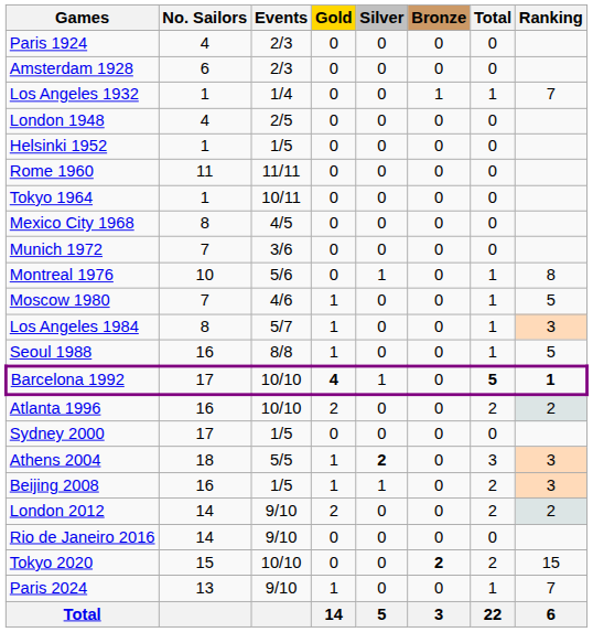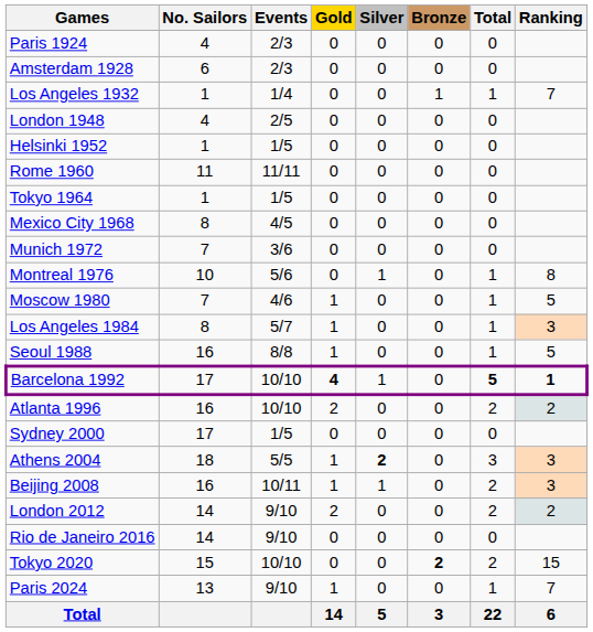Tokyo 1964 | Events: 10/11 -> 1/5
Beijing 2008 | Events: 1/5 -> 10/11
